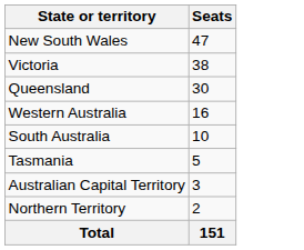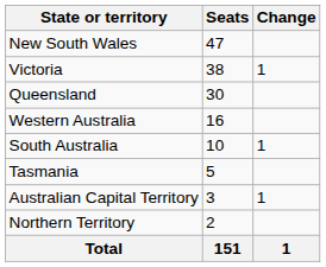+ column: Change | 1 | 1 | 1 | 1
